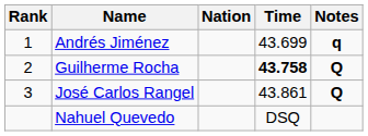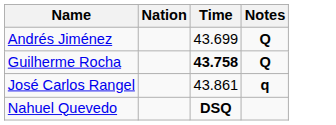- column: Rank | 1 | 2 | 3
Andrés Jiménez | Notes: q -> Q
José Carlos Rangel | Notes: Q -> q
Nahuel Quevedo | Time: normal -> bold
